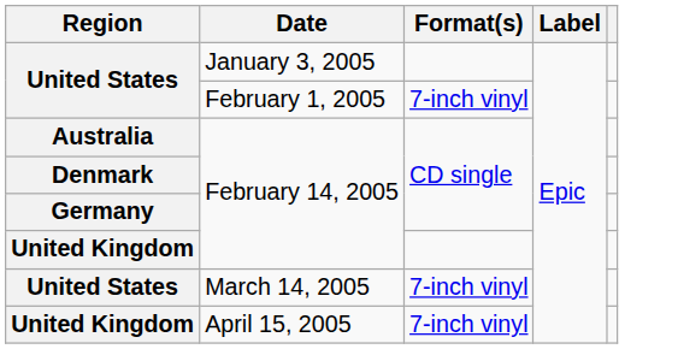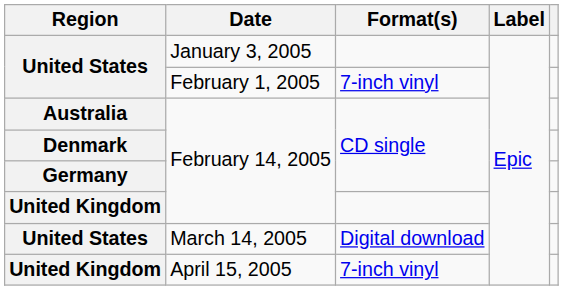United States / March 14, 2005 | Format(s): 7-inch vinyl -> Digital download
